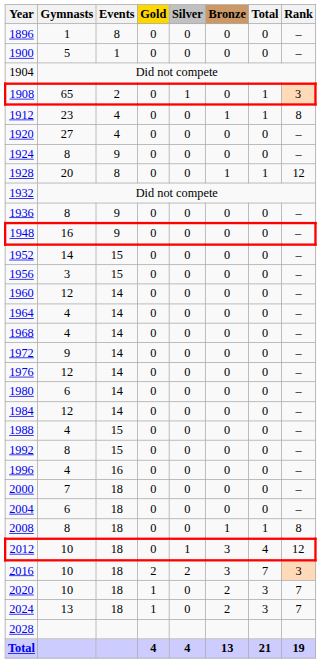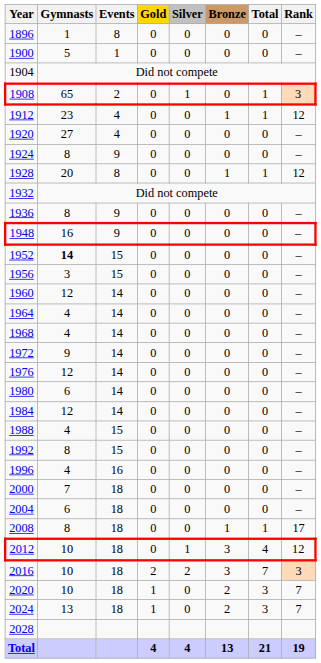1912 | Rank: 8 -> 12
1952 | Gymnasts: normal -> bold
2008 | Rank: 8 -> 17
